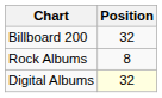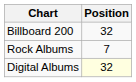Rock Albums | Position: 8 -> 7
